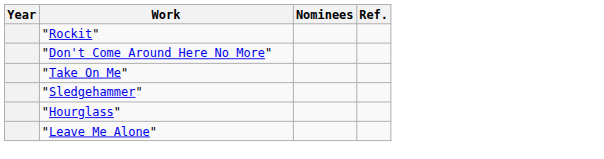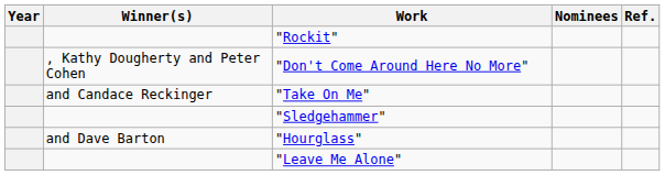+ column: Winner(s) | , Kathy Dougherty and Peter Cohen | and Candace Reckinger | and Dave Barton
